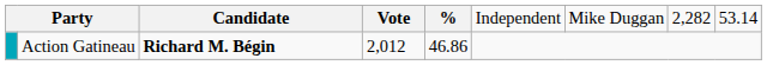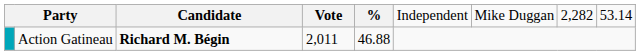Action Gatineau | column 4: 2,012 -> 2,011
Action Gatineau | column 5: 46.86 -> 46.88
